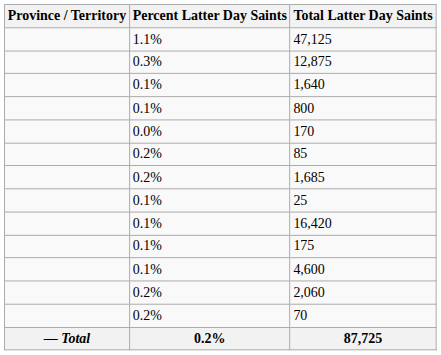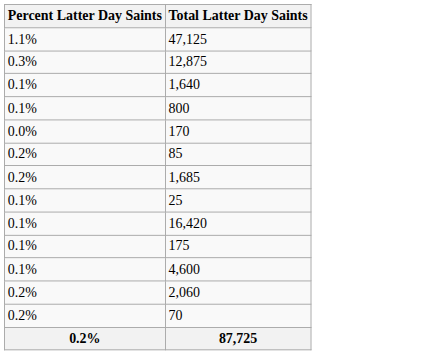- column: Province / Territory | — Total
